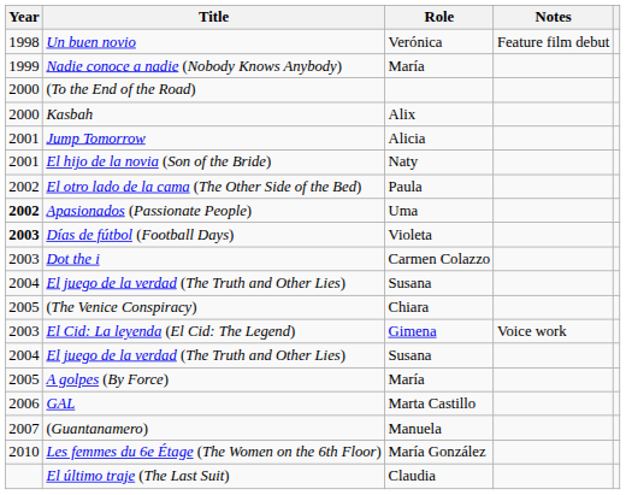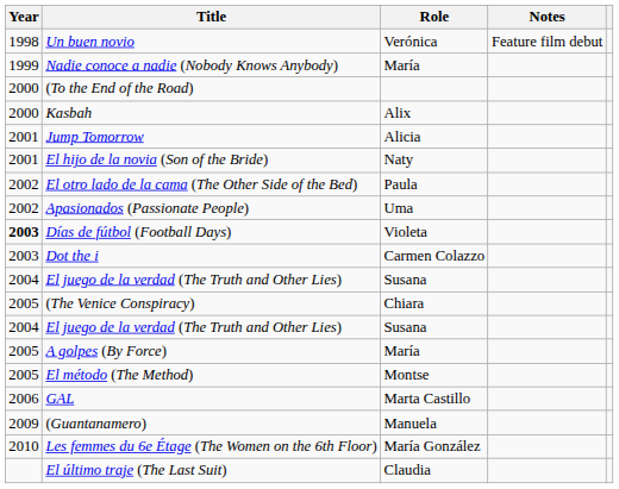Apasionados (Passionate People) | Year: bold -> normal
- row: 2003 | El Cid: La leyenda (El Cid: The Legend) | Gimena | Voice work
+ row: 2005 | El método (The Method) | Montse
(Guantanamero) | Year: 2007 -> 2009
